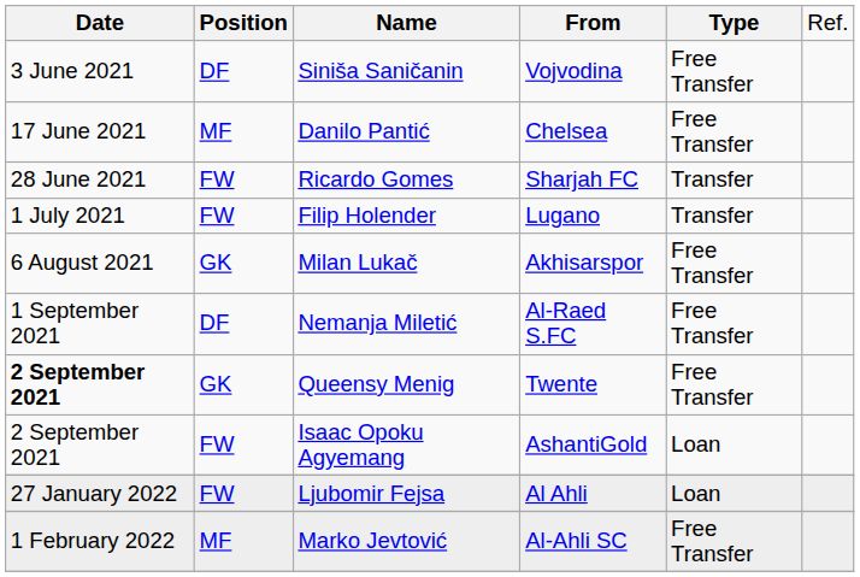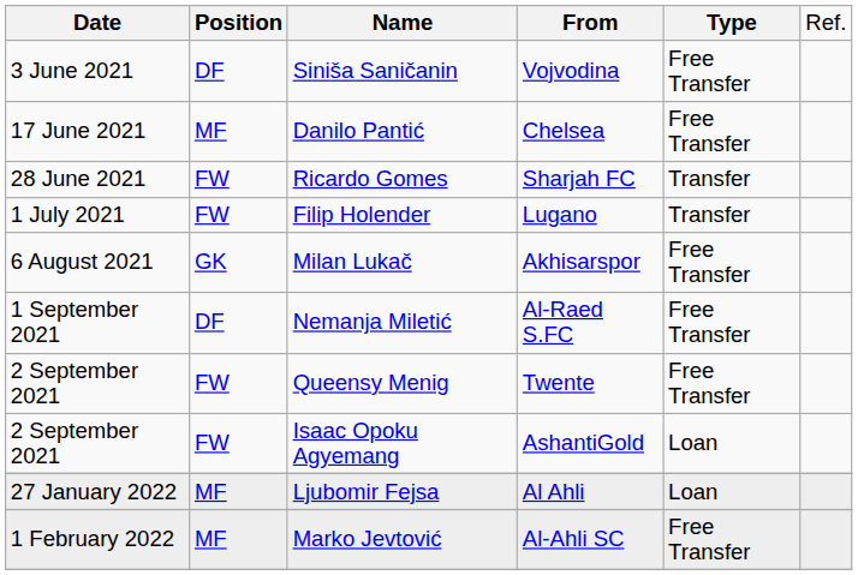Queensy Menig | column 1: bold -> normal
Queensy Menig | column 2: GK -> FW
Ljubomir Fejsa | column 2: FW -> MF
